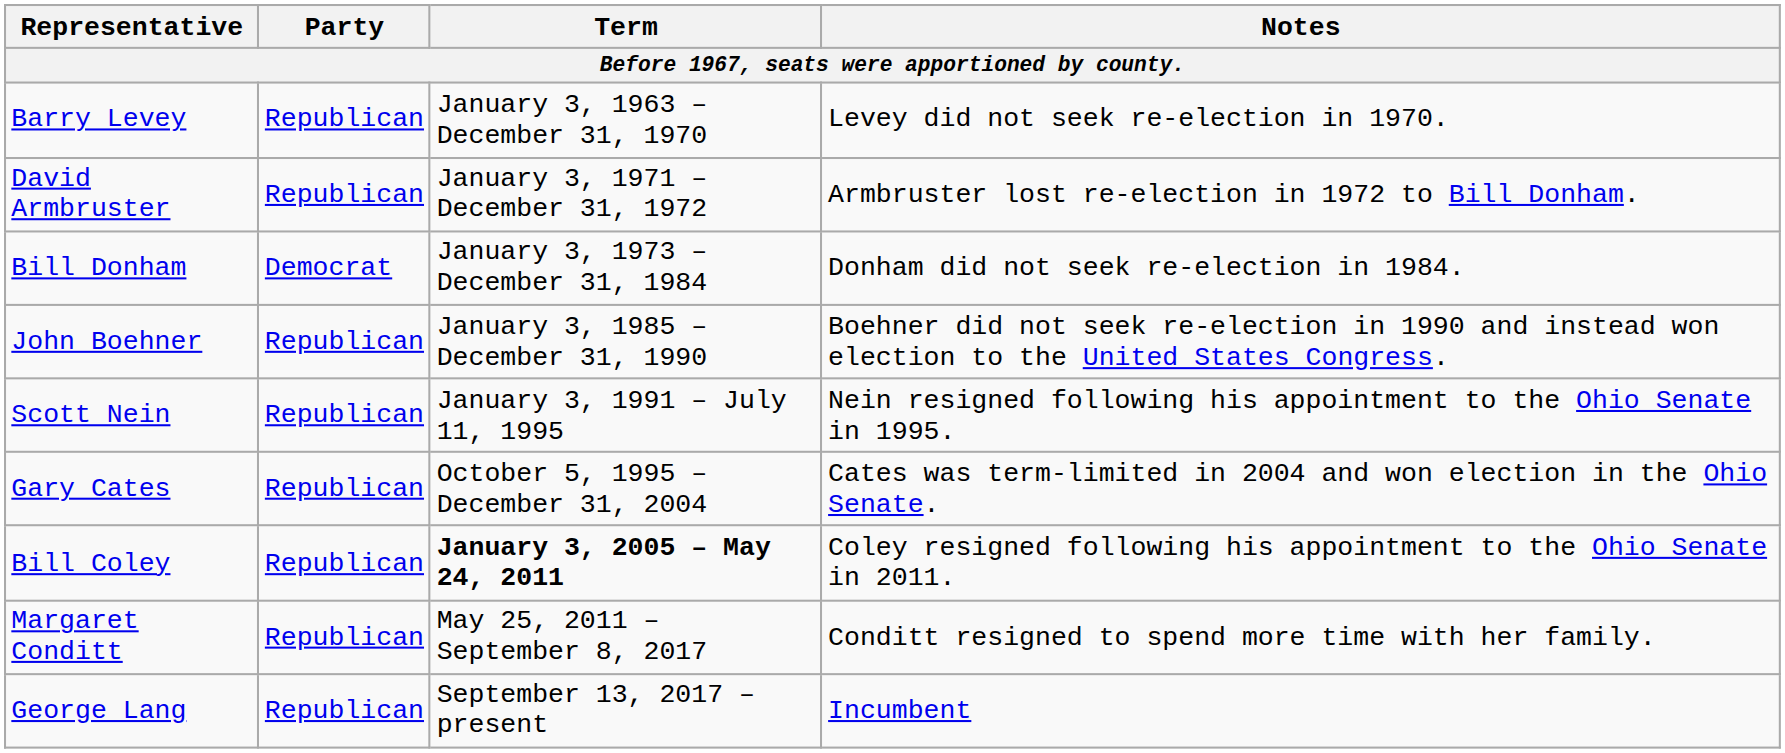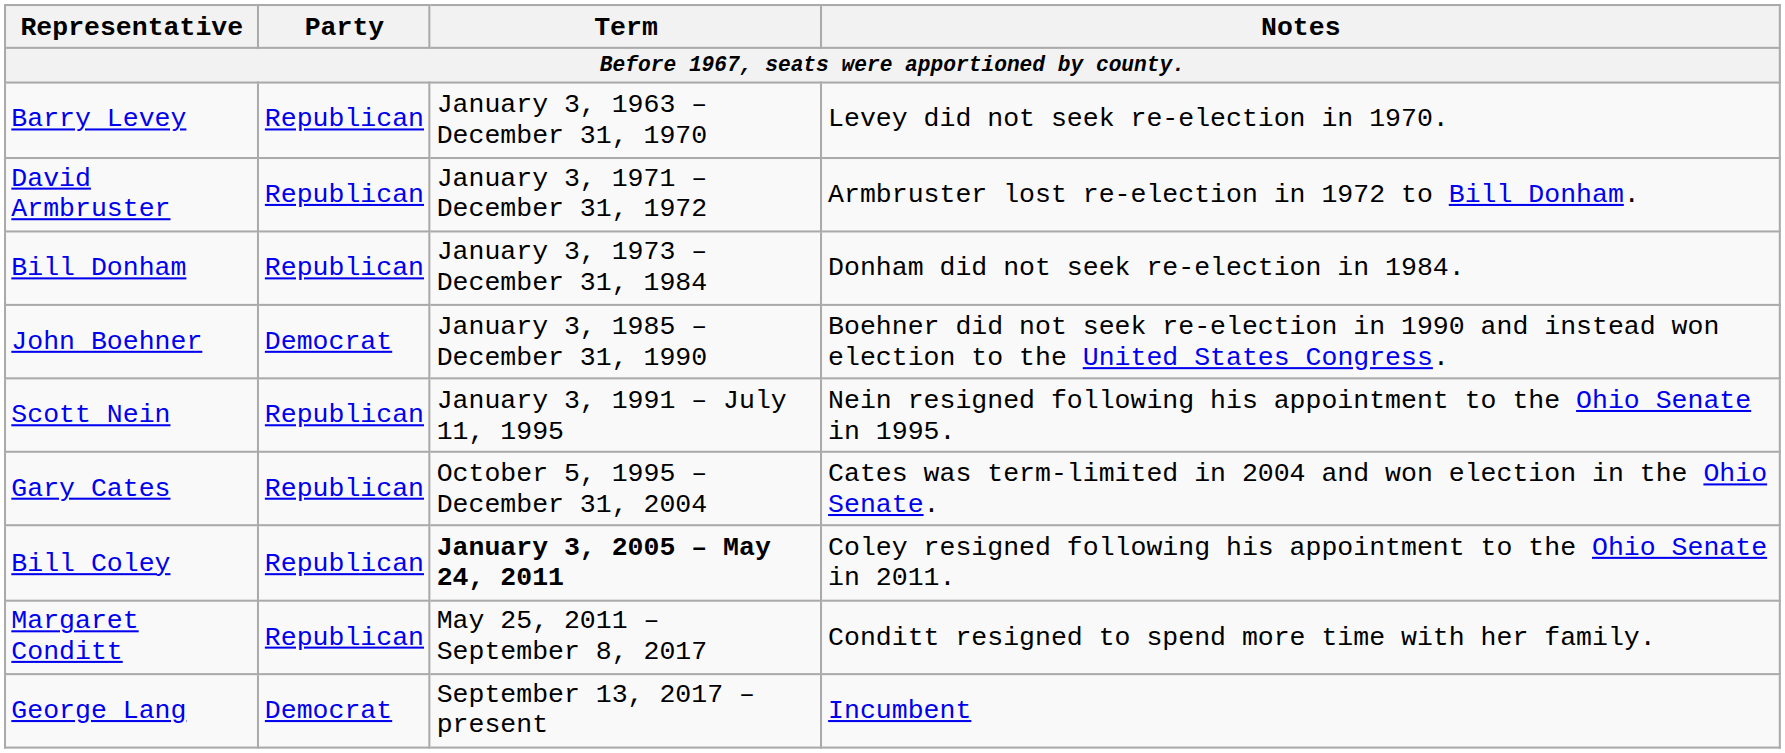Bill Donham | Party: Democrat -> Republican
John Boehner | Party: Republican -> Democrat
George Lang | Party: Republican -> Democrat
